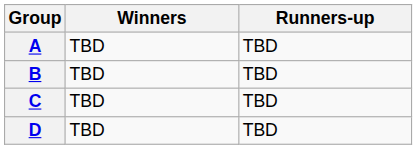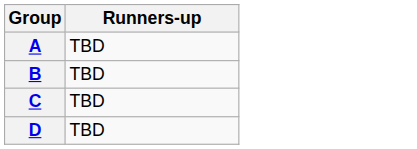- column: Winners | TBD | TBD | TBD | TBD
